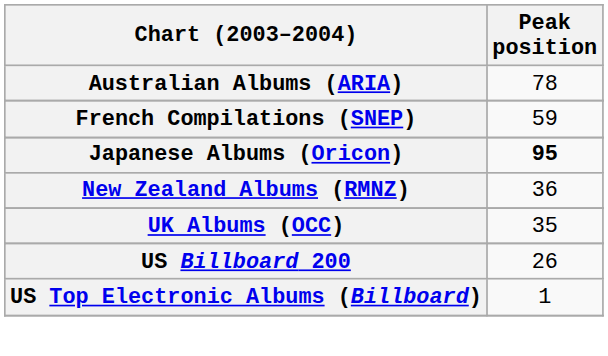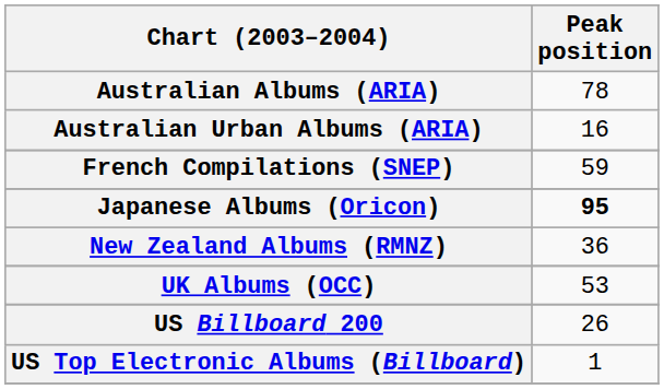+ row: Australian Urban Albums (ARIA) | 16
UK Albums (OCC) | Peak position: 35 -> 53
